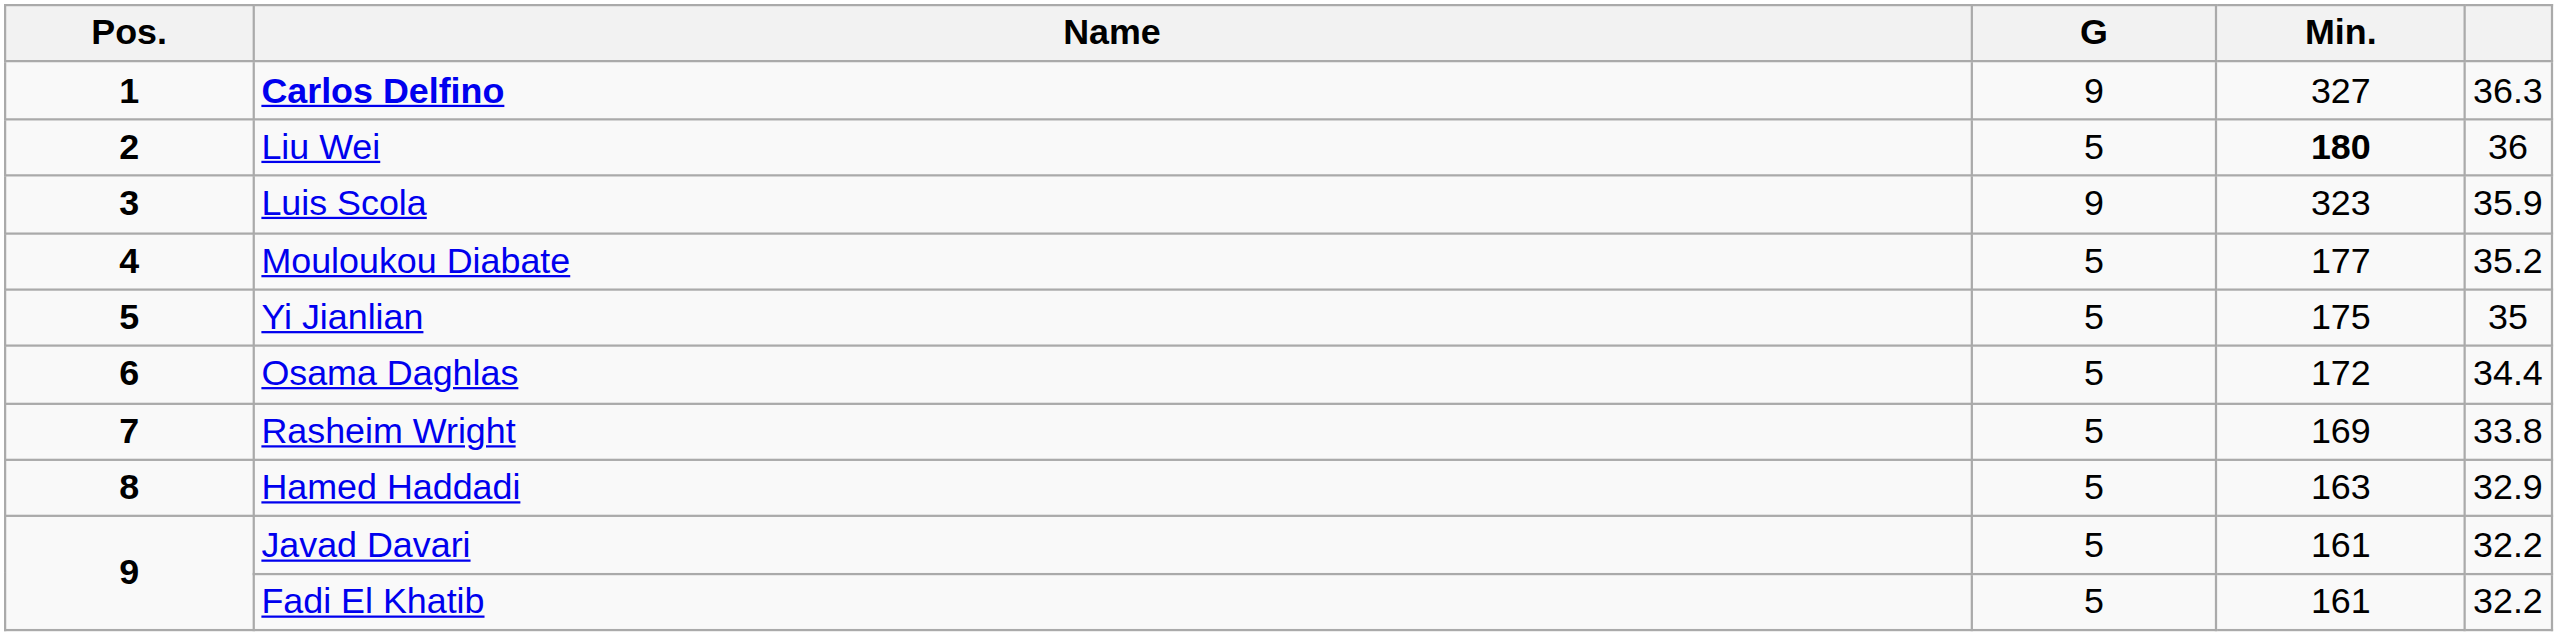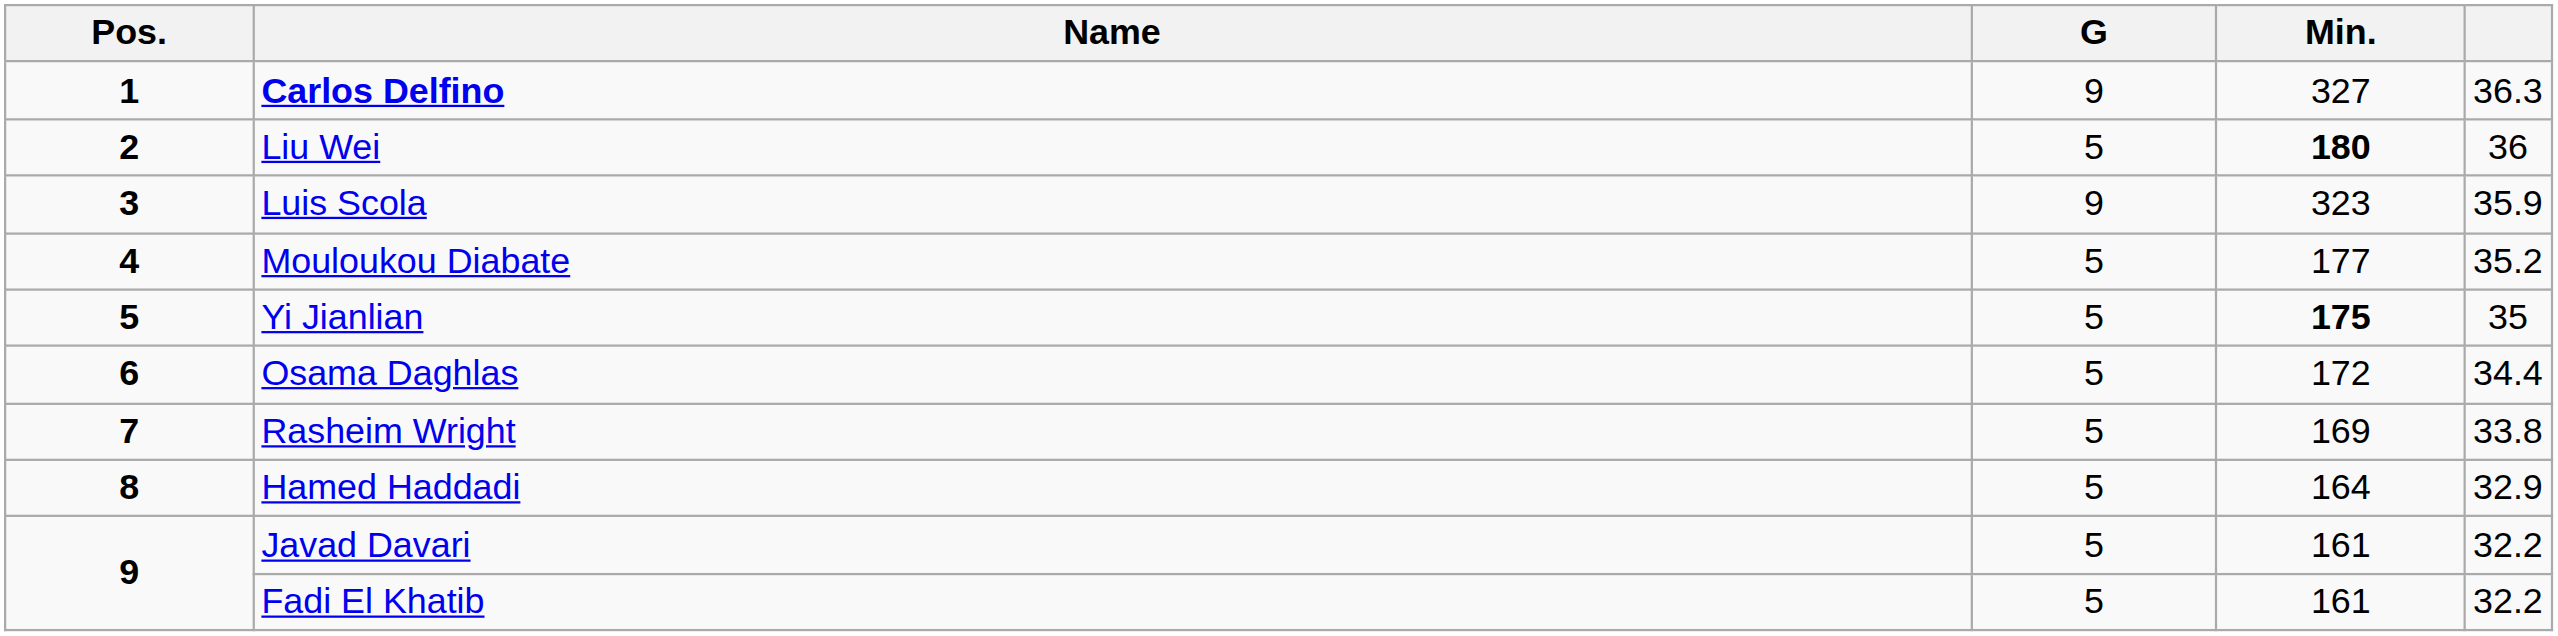Yi Jianlian | Min.: normal -> bold
Hamed Haddadi | Min.: 163 -> 164
